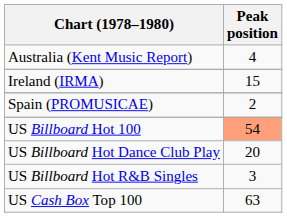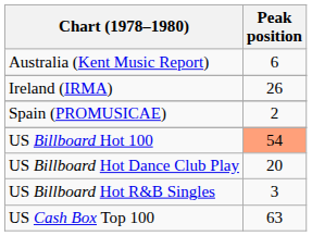Australia (Kent Music Report) | Peak position: 4 -> 6
Ireland (IRMA) | Peak position: 15 -> 26
